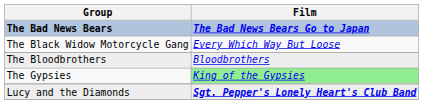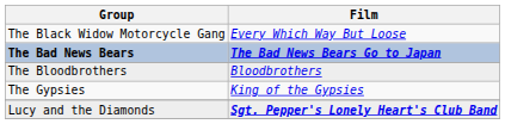rows swapped: The Bad News Bears <-> The Black Widow Motorcycle Gang
The Gypsies | Film: lightgreen background -> no background
